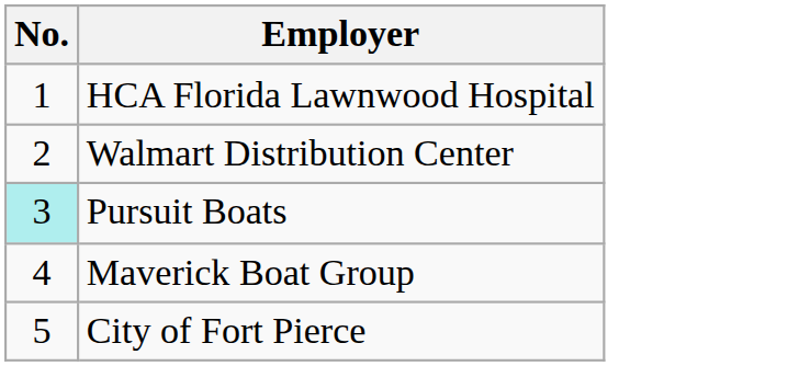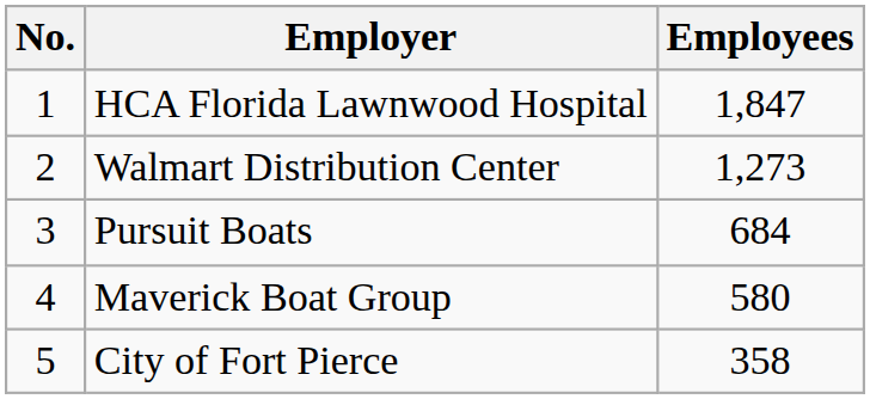+ column: Employees | 1,847 | 1,273 | 684 | 580 | 358
Pursuit Boats | No.: paleturquoise background -> no background
